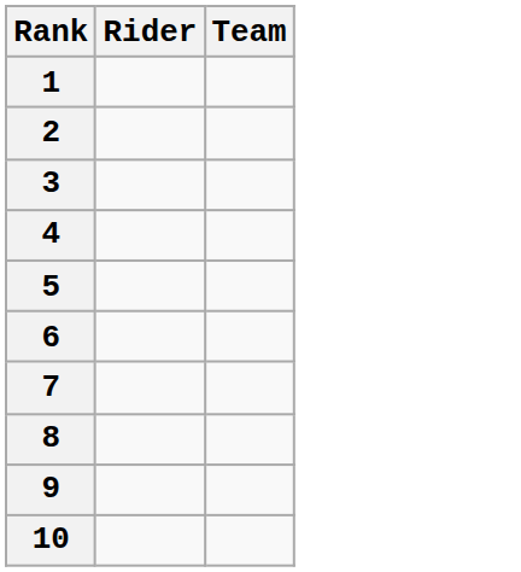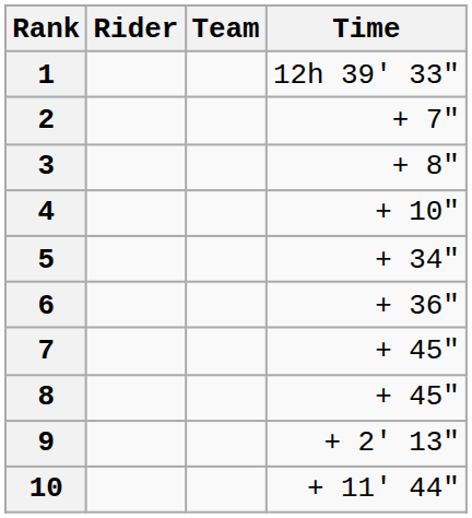+ column: Time | 12h 39' 33" | + 7" | + 8" | + 10" | + 34" | + 36" | + 45" | + 45" | + 2' 13" | + 11' 44"
